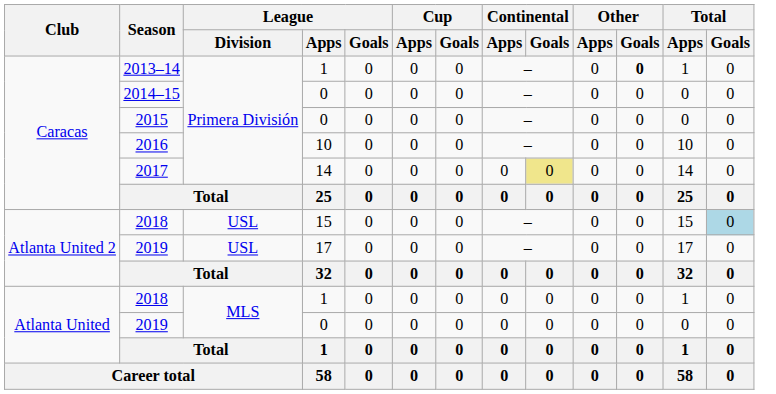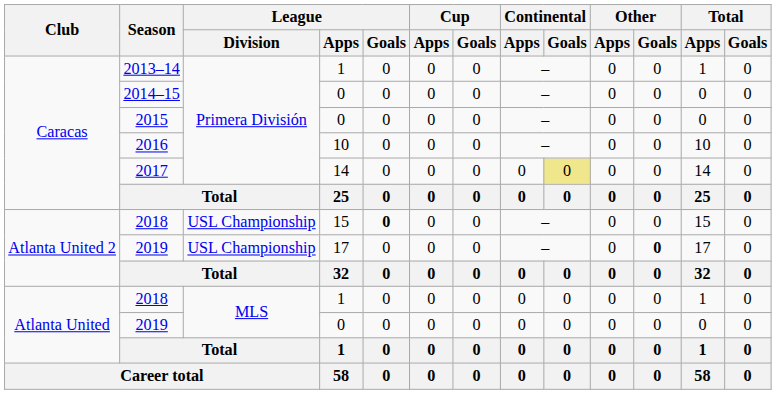2013–14 | Other / Goals: bold -> normal
2018 / 15 | League / Division: USL -> USL Championship
2018 / 15 | League / Goals: normal -> bold
2018 / 15 | Total / Goals: lightblue background -> no background
2019 / 17 | League / Division: USL -> USL Championship
2019 / 17 | Other / Goals: normal -> bold
